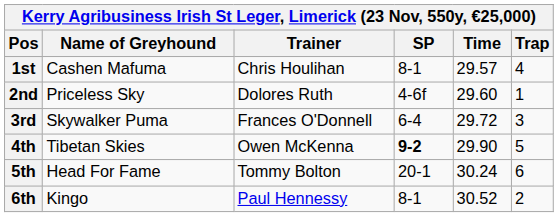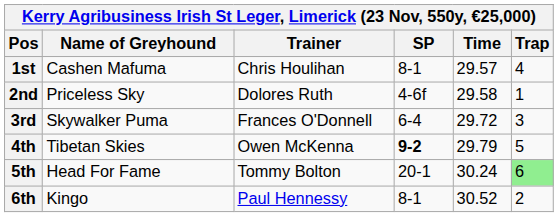2nd | Time: 29.60 -> 29.58
4th | Time: 29.90 -> 29.79
5th | Trap: no background -> lightgreen background
